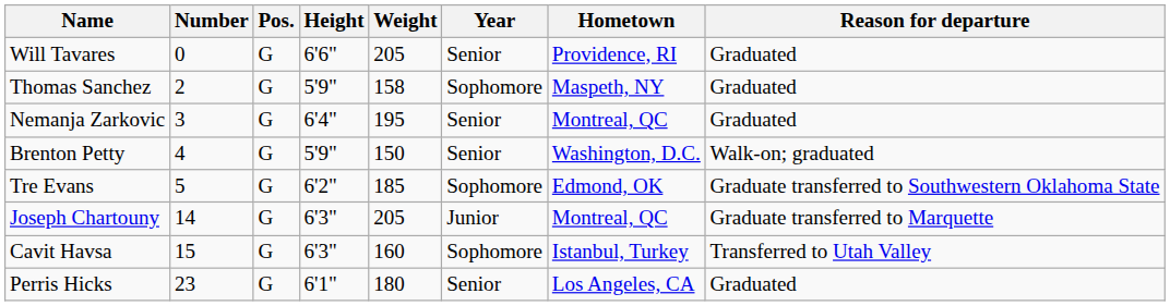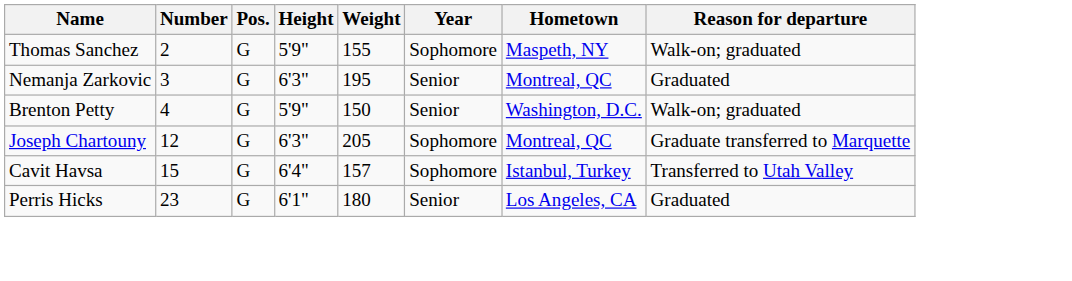- row: Will Tavares | 0 | G | 6'6" | 205 | Senior | Providence, RI | Graduated
Thomas Sanchez | Weight: 158 -> 155
Thomas Sanchez | Reason for departure: Graduated -> Walk-on; graduated
Nemanja Zarkovic | Height: 6'4" -> 6'3"
- row: Tre Evans | 5 | G | 6'2" | 185 | Sophomore | Edmond, OK | Graduate transferred to Southwestern Oklahoma State
Joseph Chartouny | Number: 14 -> 12
Joseph Chartouny | Year: Junior -> Sophomore
Cavit Havsa | Height: 6'3" -> 6'4"
Cavit Havsa | Weight: 160 -> 157
